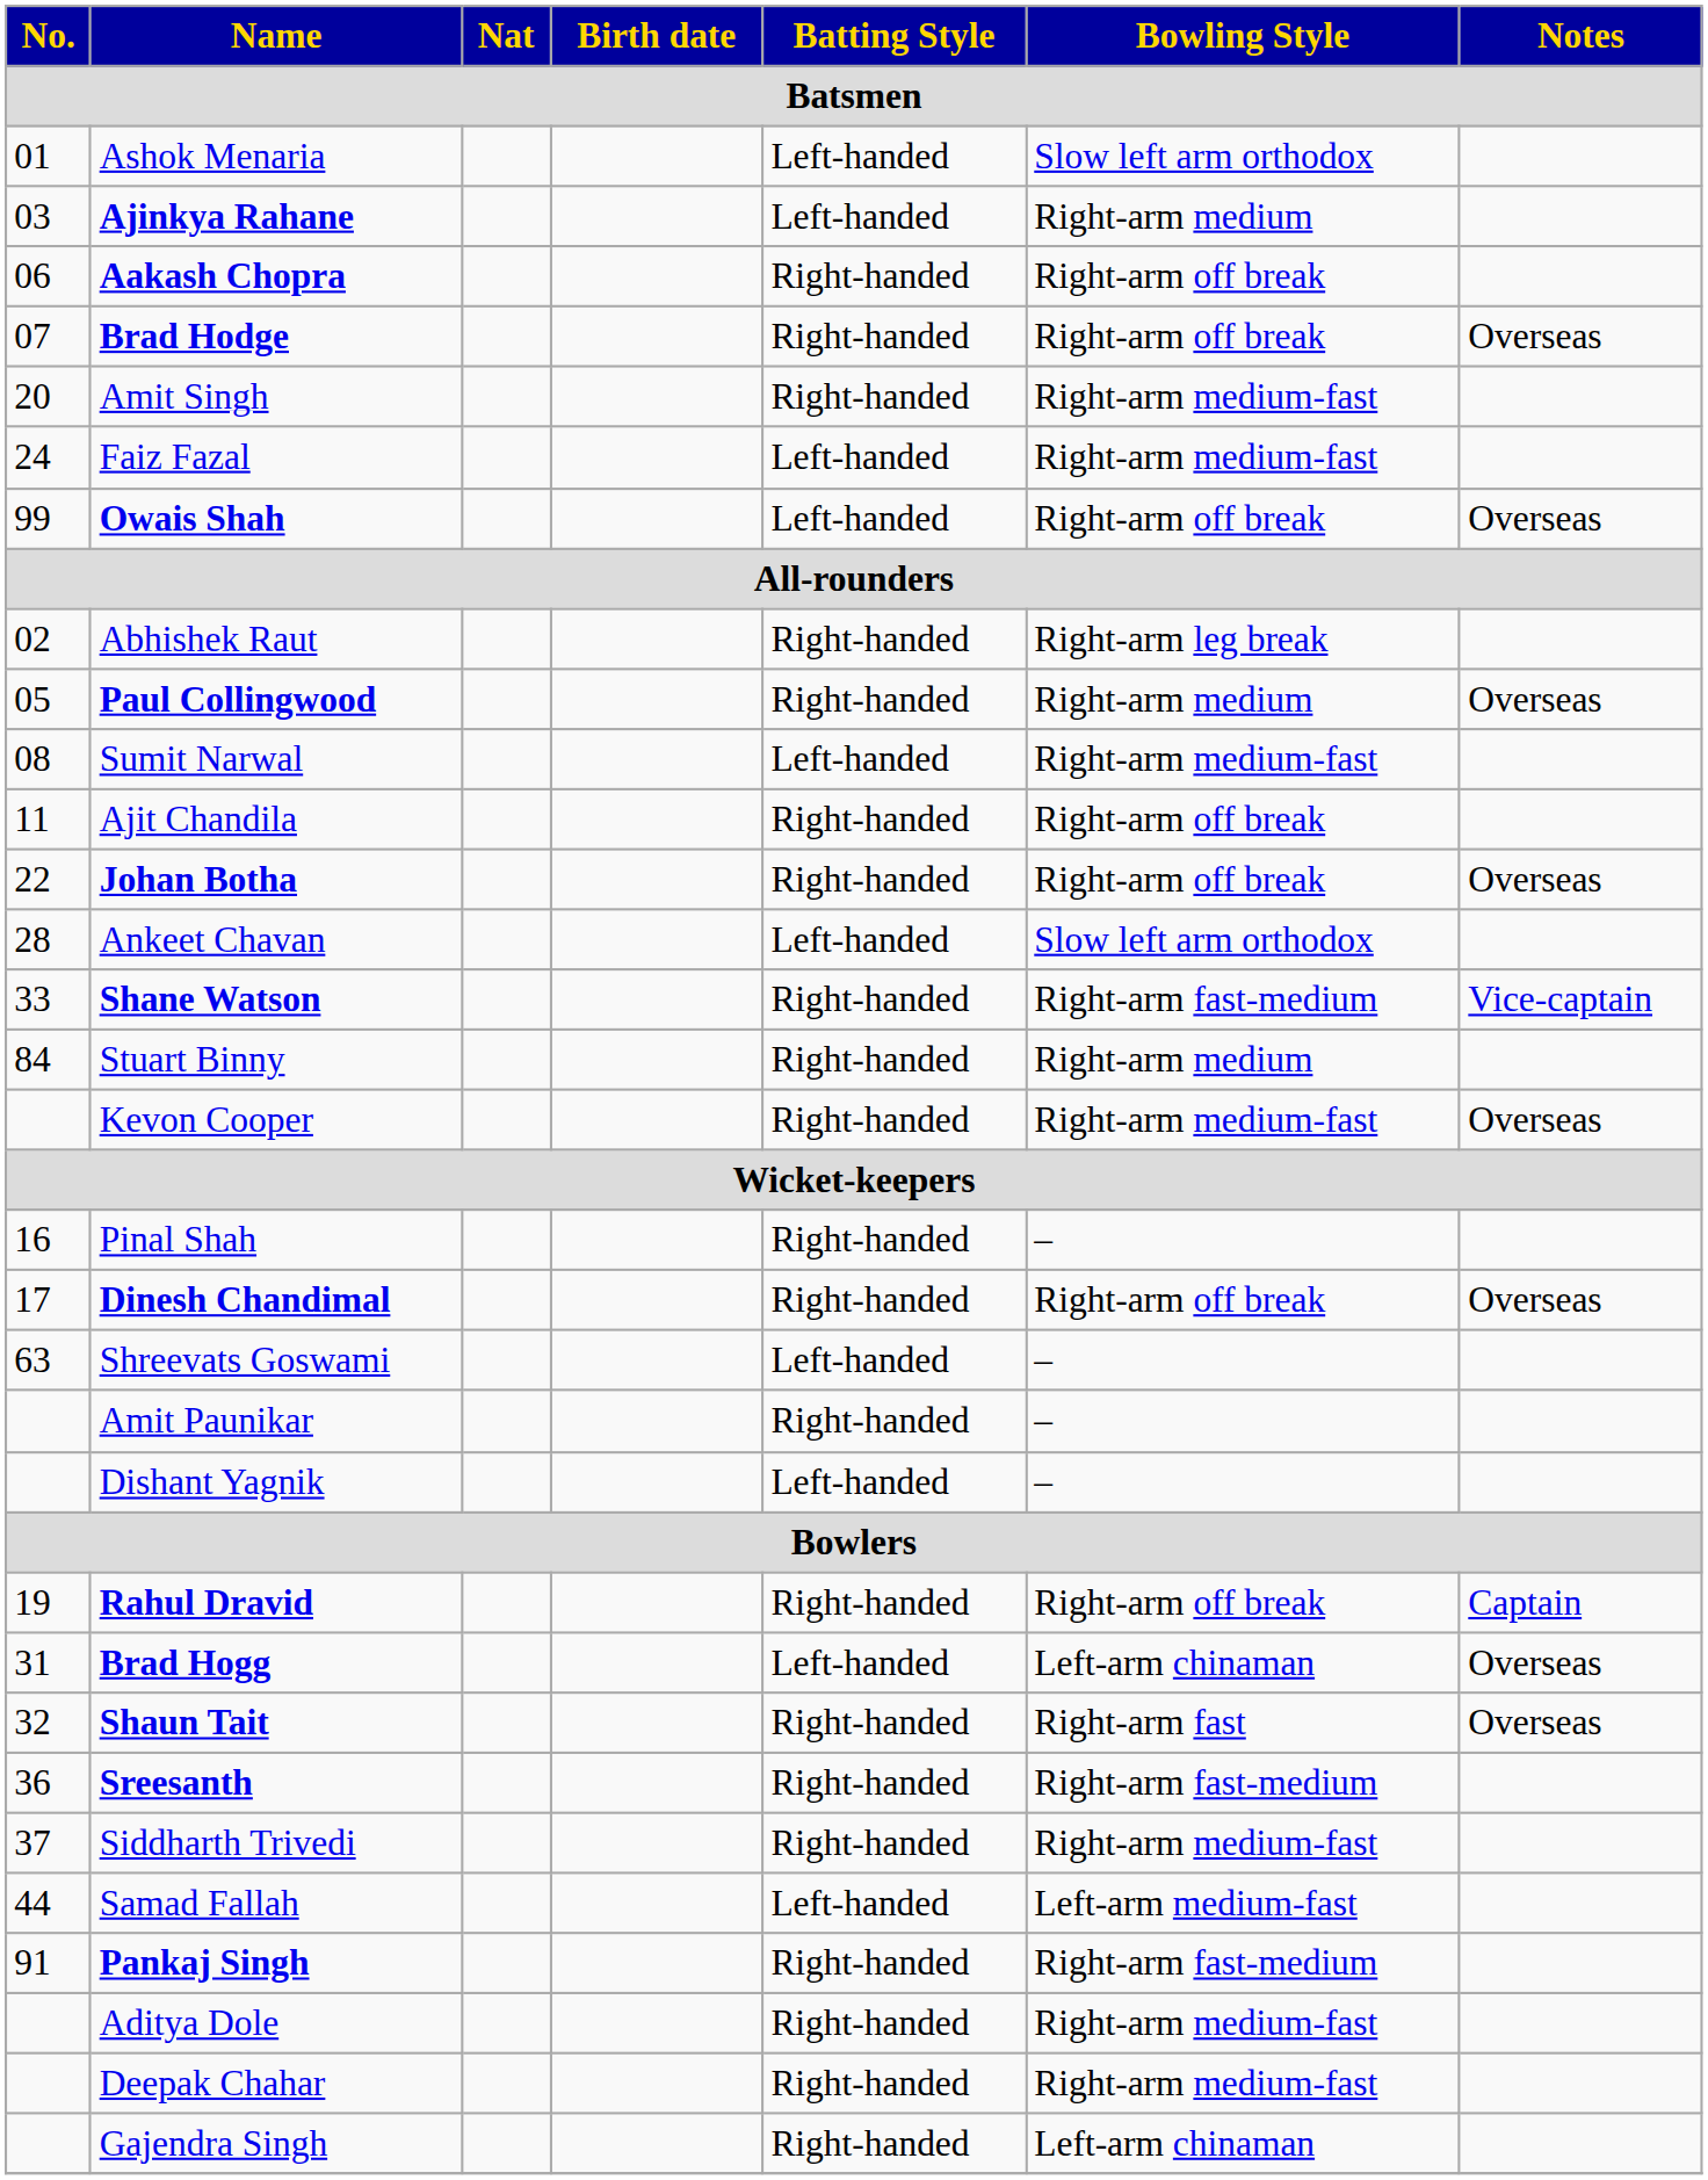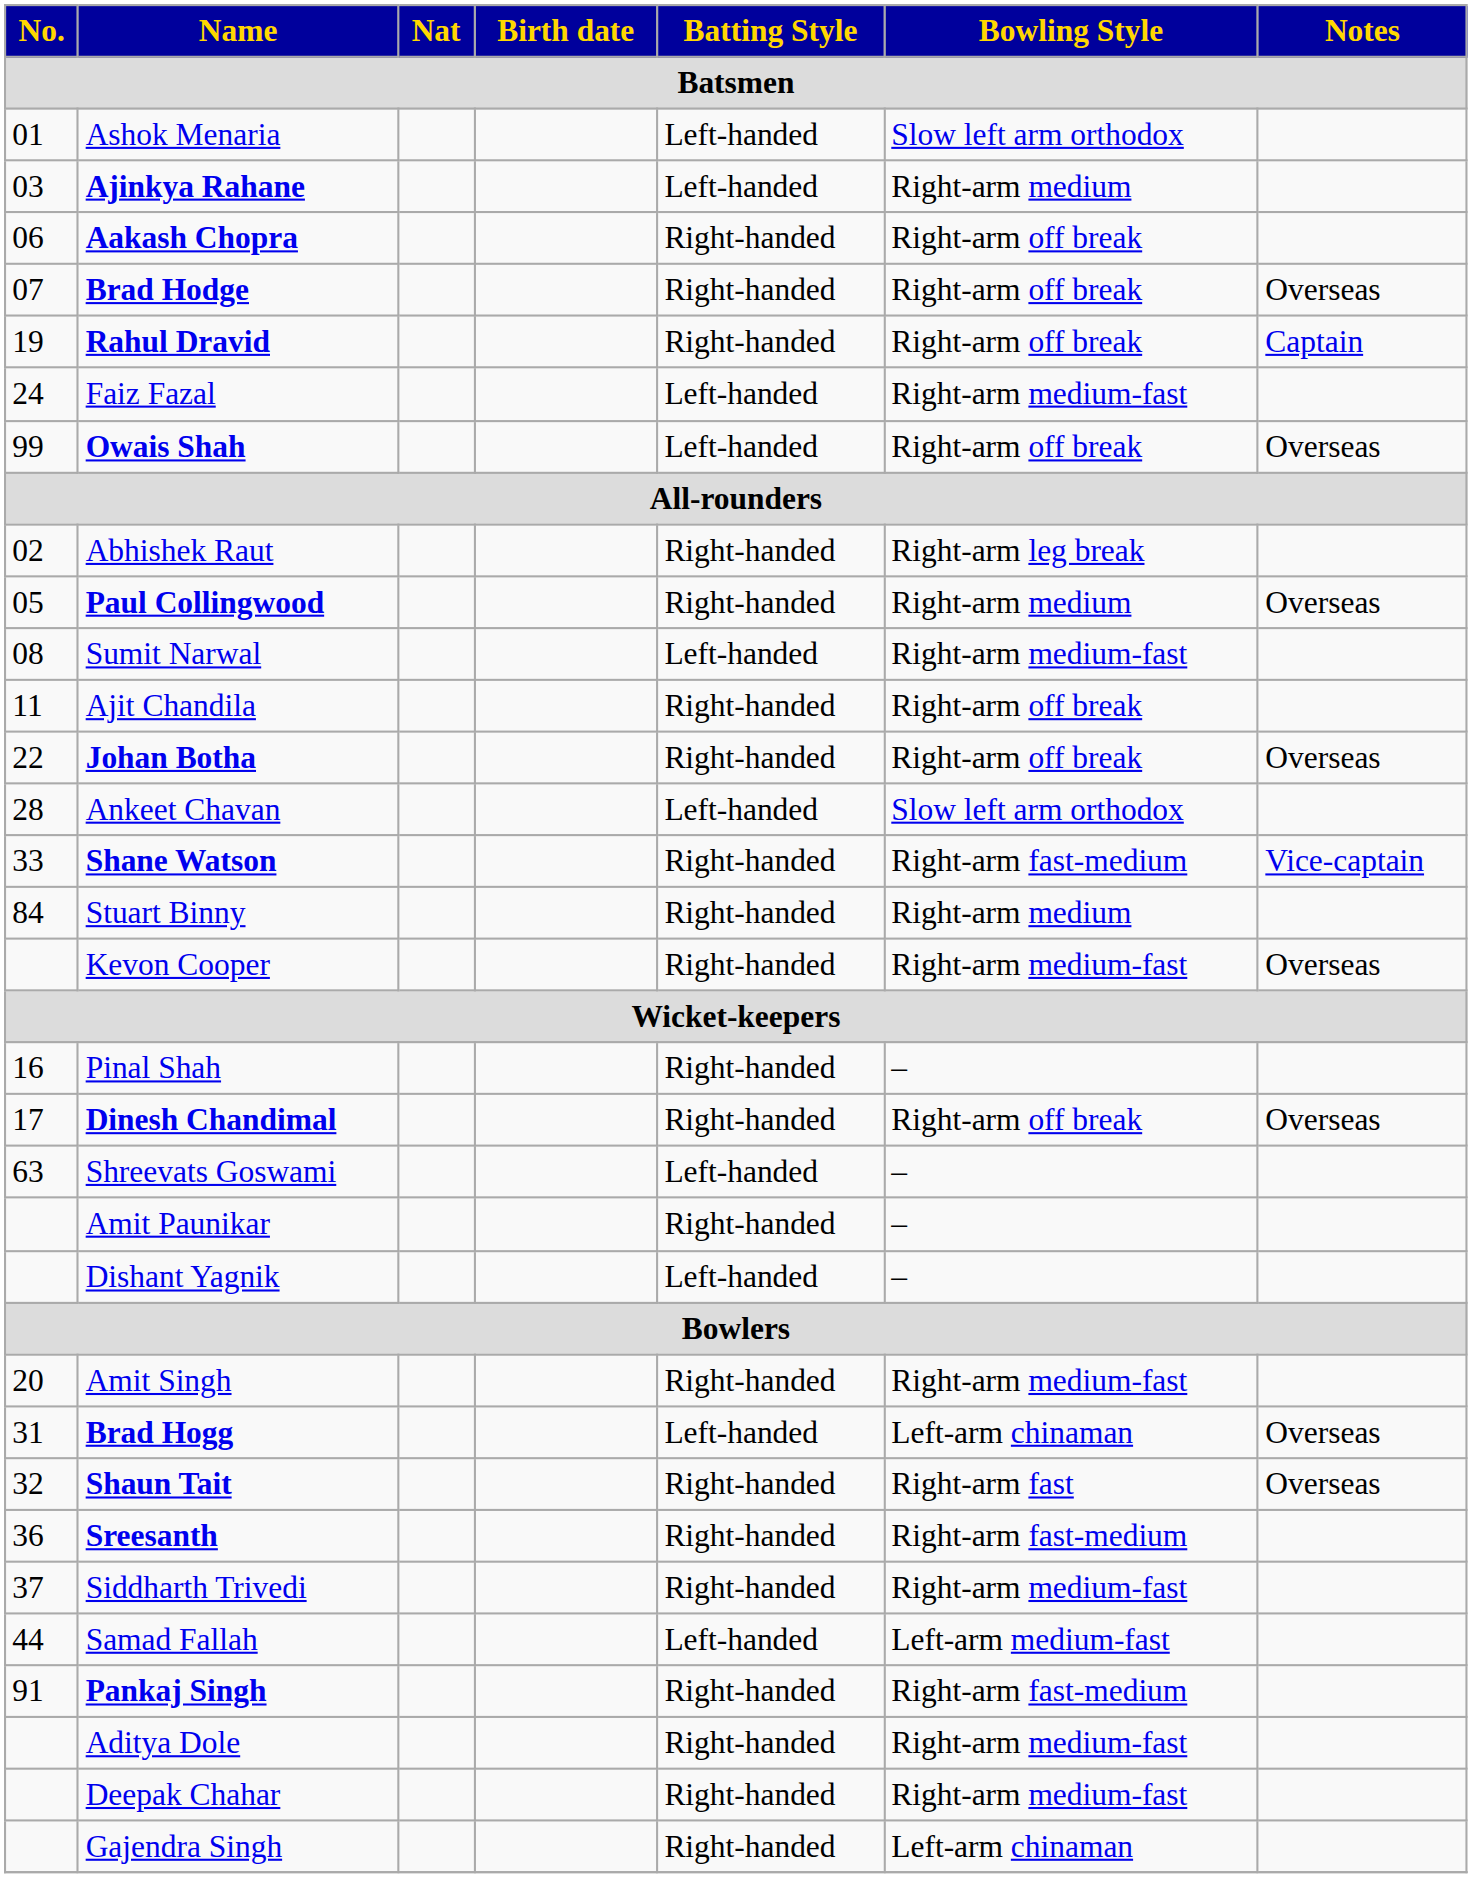rows swapped: Rahul Dravid <-> Amit Singh
